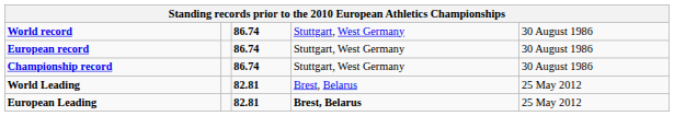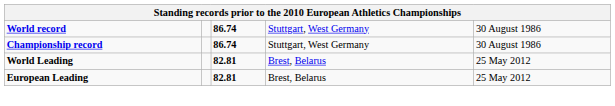- row: European record | 86.74 | Stuttgart, West Germany | 30 August 1986
European Leading | column 4: bold -> normal
